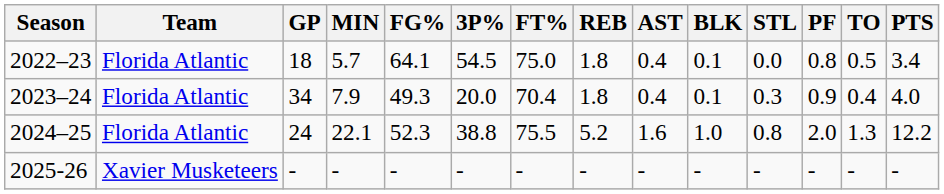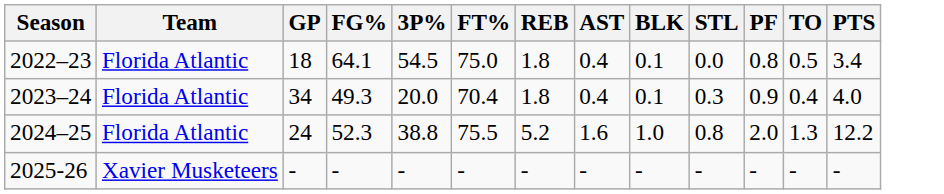- column: MIN | 5.7 | 7.9 | 22.1 | -
